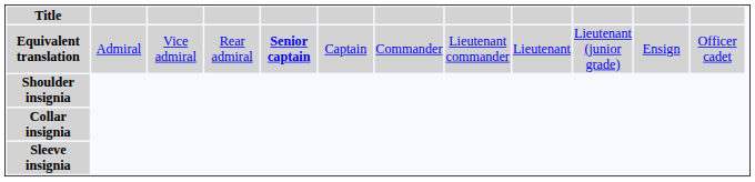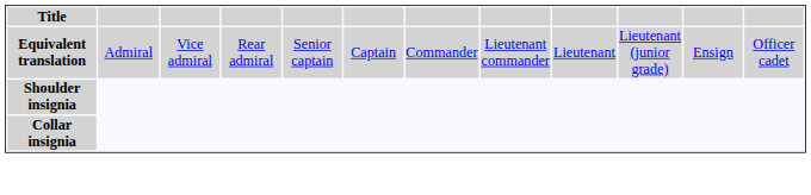Equivalent translation | column 5: bold -> normal
- row: Sleeve insignia
